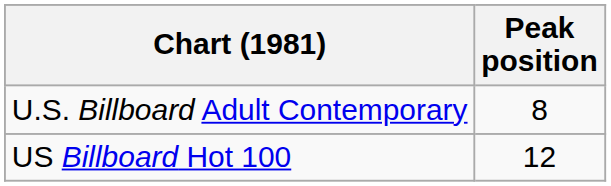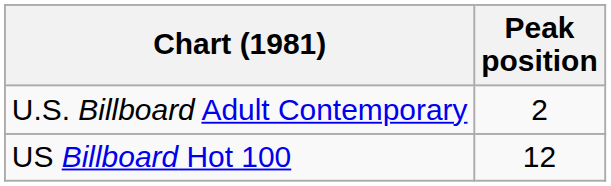U.S. Billboard Adult Contemporary | Peak position: 8 -> 2
